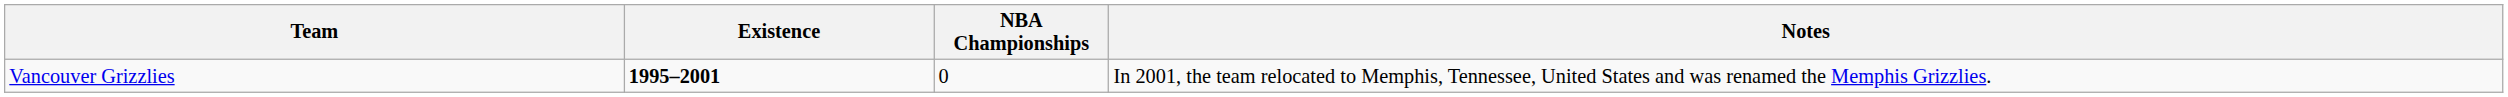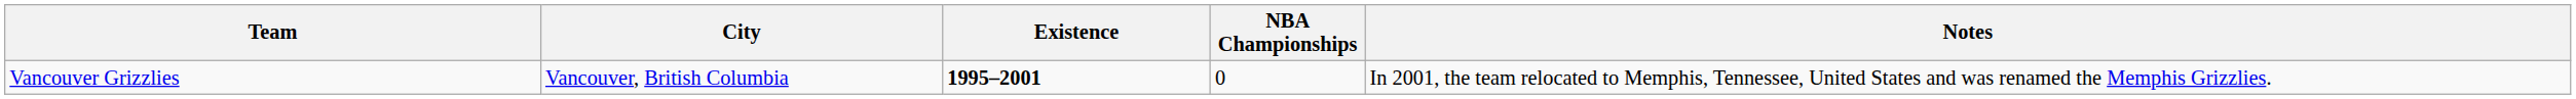+ column: City | Vancouver, British Columbia
